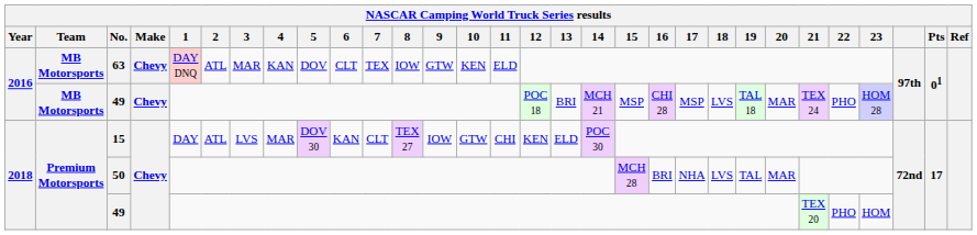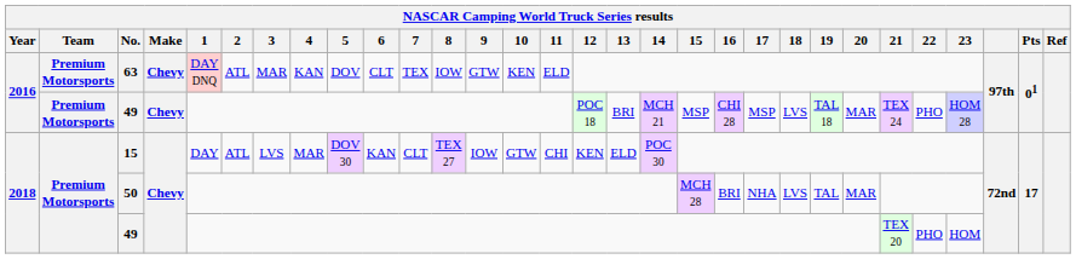63 | Team: MB Motorsports -> Premium Motorsports
2016 / 49 | Team: MB Motorsports -> Premium Motorsports
